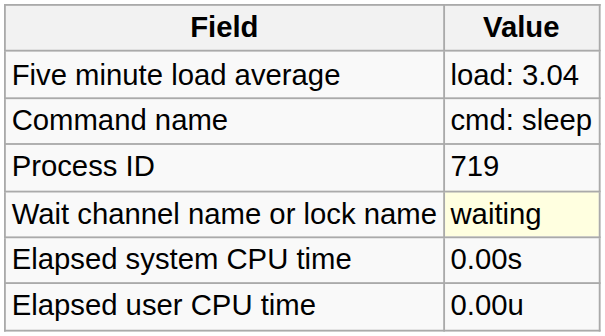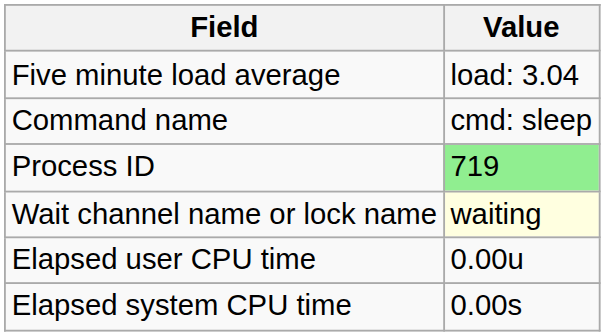Process ID | Value: no background -> lightgreen background
rows swapped: Elapsed user CPU time <-> Elapsed system CPU time
